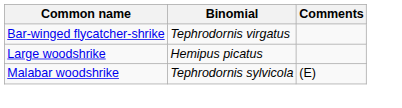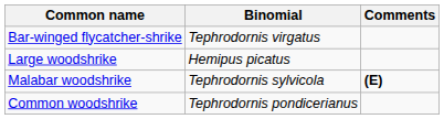Malabar woodshrike | Comments: normal -> bold
+ row: Common woodshrike | Tephrodornis pondicerianus
